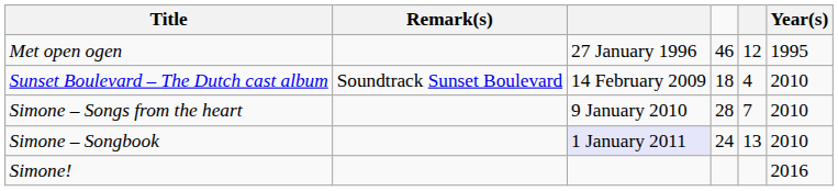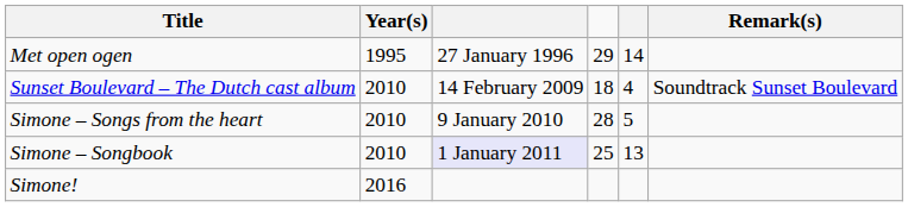columns swapped: Year(s) <-> Remark(s)
Met open ogen | column 4: 46 -> 29
Met open ogen | column 5: 12 -> 14
Simone – Songs from the heart | column 5: 7 -> 5
Simone – Songbook | column 4: 24 -> 25
